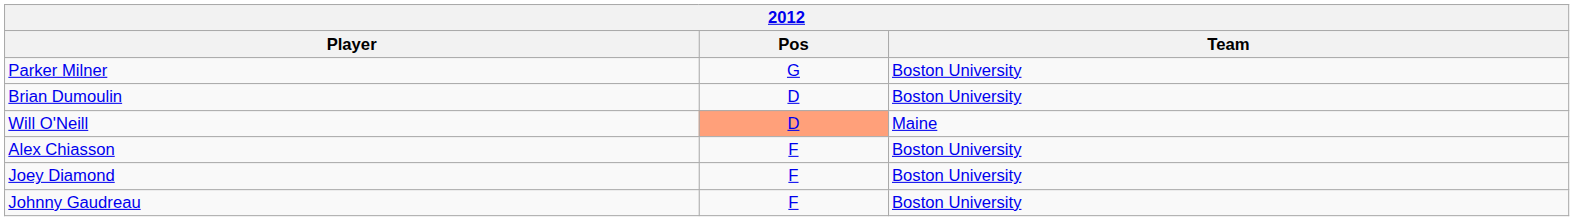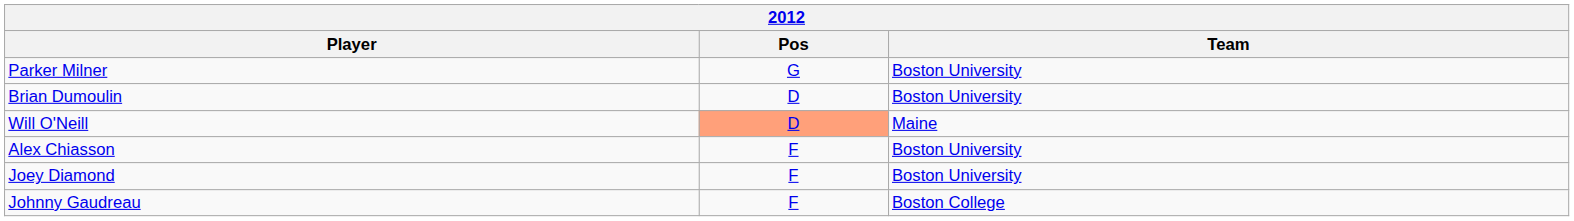Johnny Gaudreau | Team: Boston University -> Boston College
